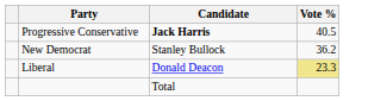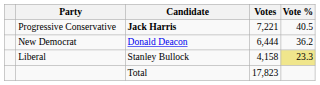+ column: Votes | 7,221 | 6,444 | 4,158 | 17,823
New Democrat | Candidate: Stanley Bullock -> Donald Deacon
Liberal | Candidate: Donald Deacon -> Stanley Bullock
